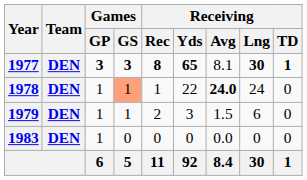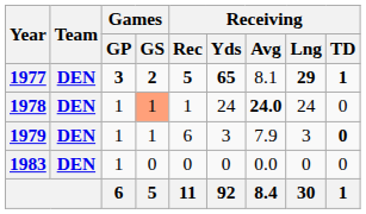1977 | Games / GS: 3 -> 2
1977 | Receiving / Rec: 8 -> 5
1977 | Receiving / Lng: 30 -> 29
1978 | Receiving / Yds: 22 -> 24
1979 | Receiving / Rec: 2 -> 6
1979 | Receiving / Avg: 1.5 -> 7.9
1979 | Receiving / Lng: 6 -> 3
1979 | Receiving / TD: normal -> bold
